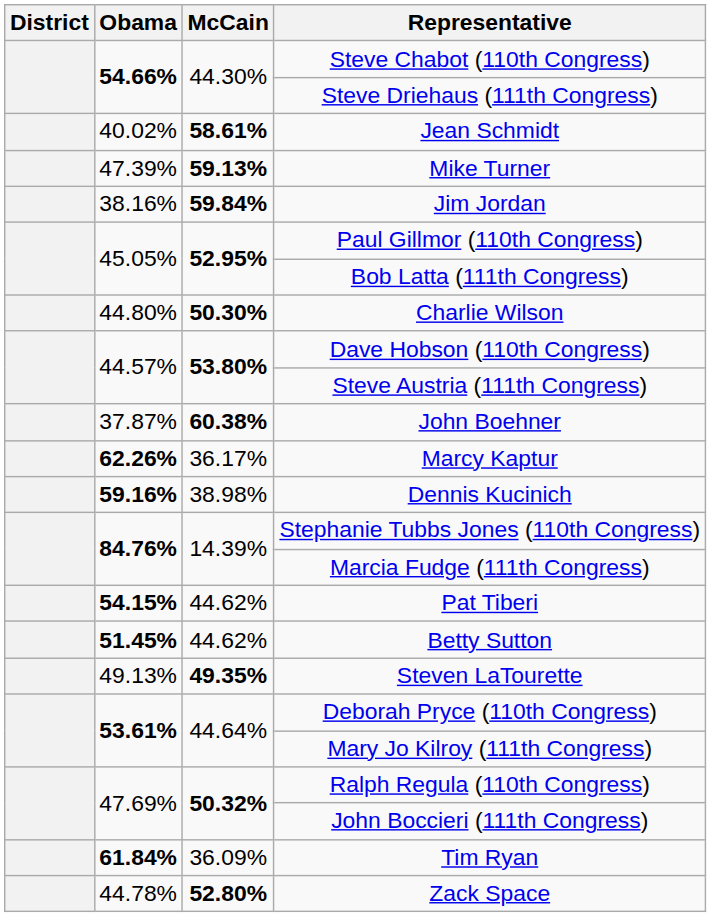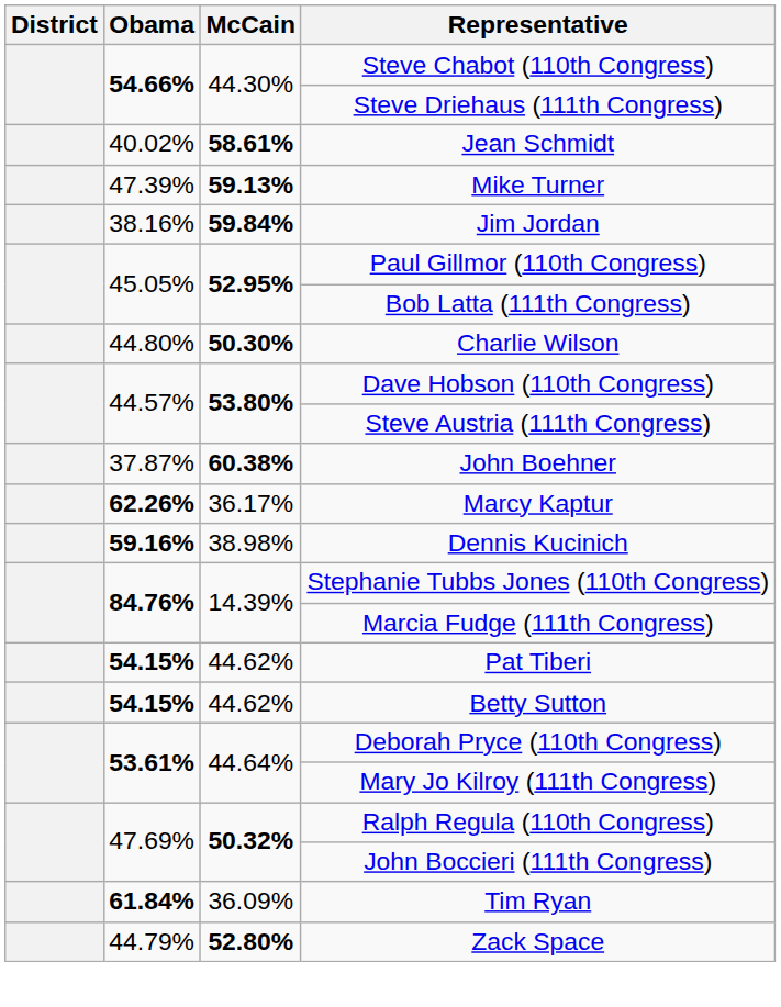Betty Sutton | Obama: 51.45% -> 54.15%
- row: 49.13% | 49.35% | Steven LaTourette
Zack Space | Obama: 44.78% -> 44.79%
